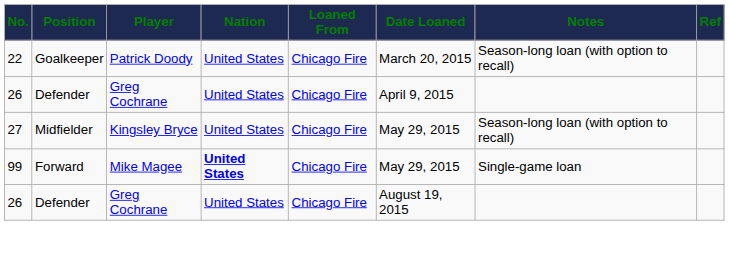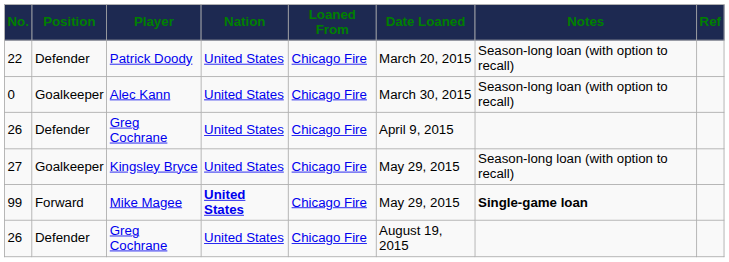22 | Position: Goalkeeper -> Defender
+ row: 0 | Goalkeeper | Alec Kann | United States | Chicago Fire | March 30, 2015 | Season-long loan (with option to recall)
27 | Position: Midfielder -> Goalkeeper
99 | Notes: normal -> bold
